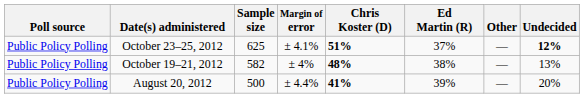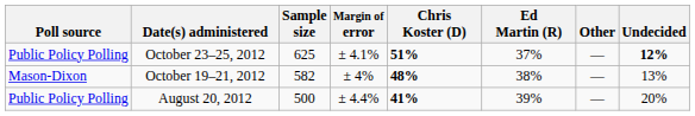October 19–21, 2012 | Poll source: Public Policy Polling -> Mason-Dixon
